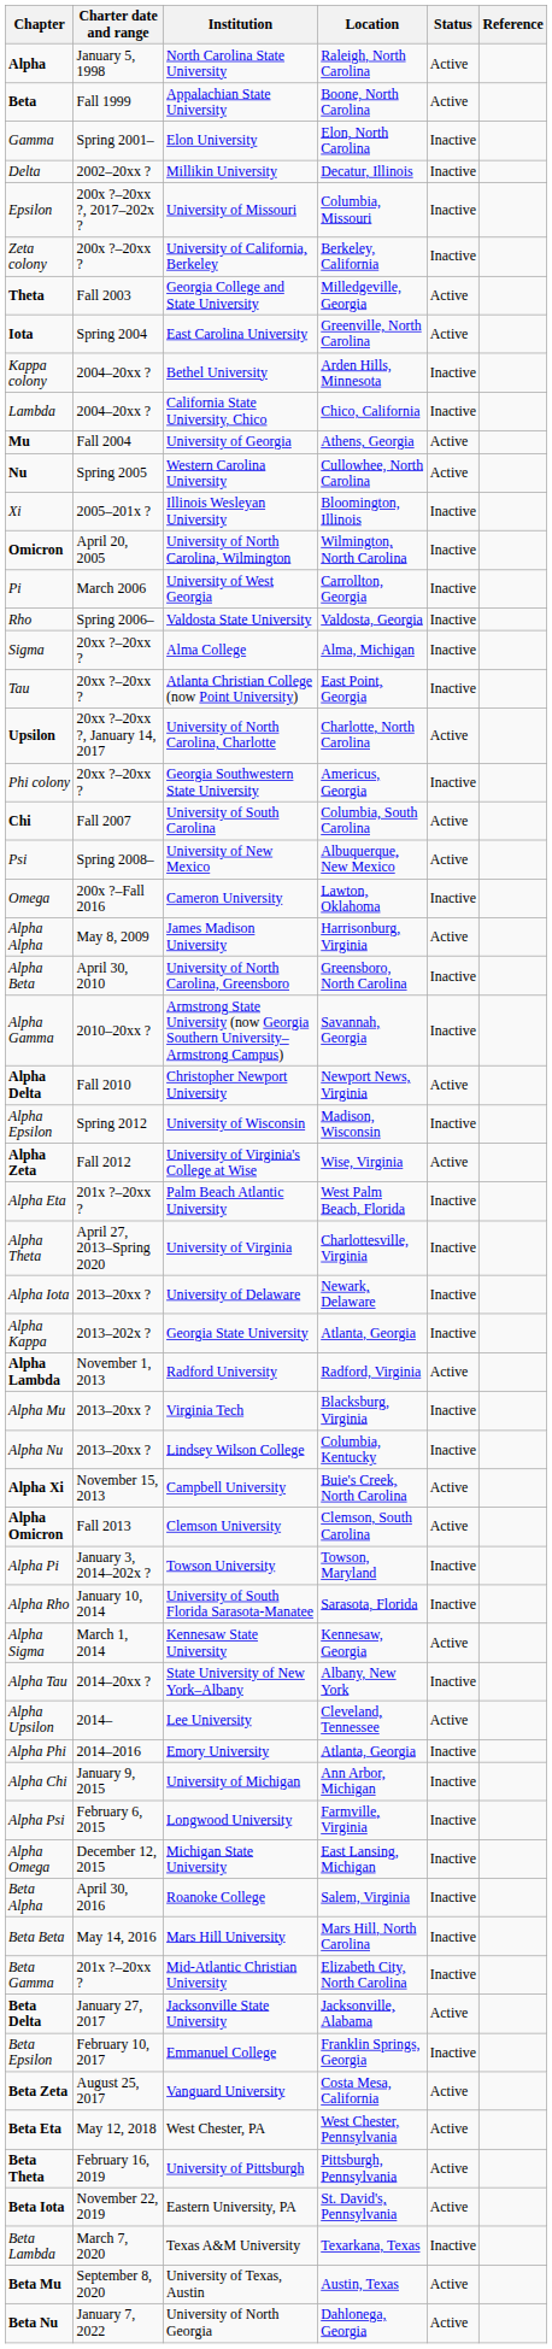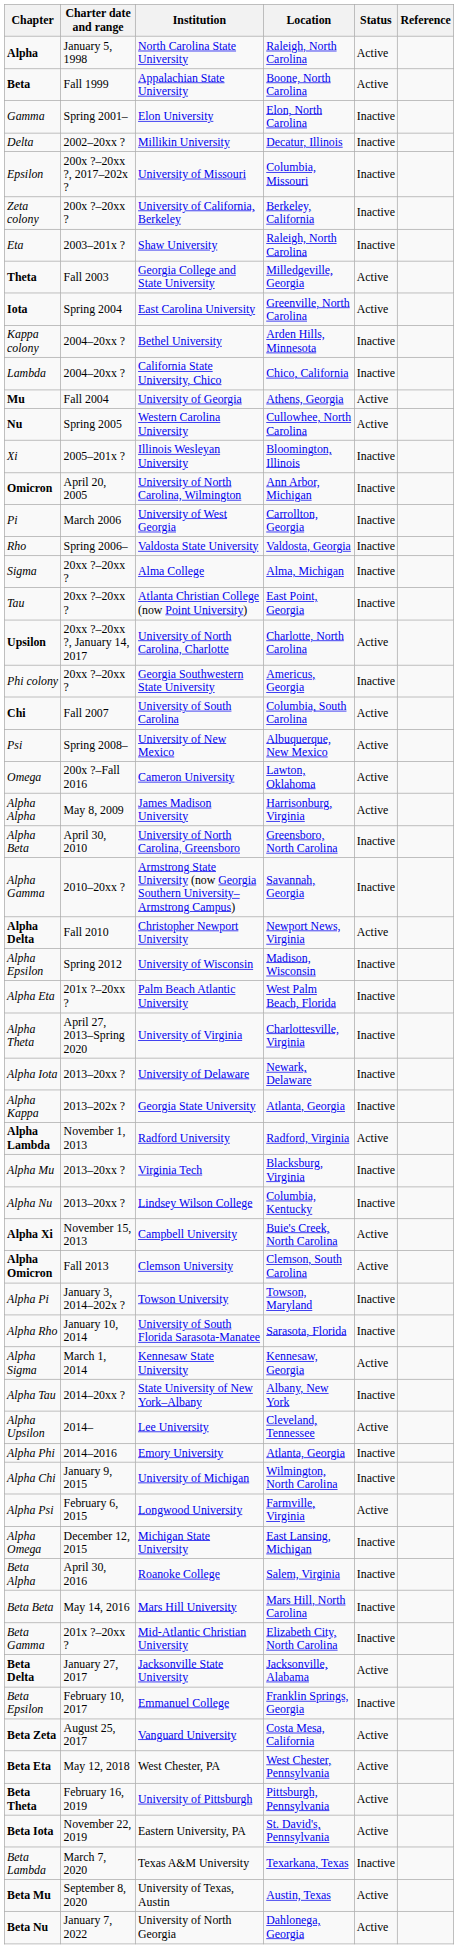+ row: Eta | 2003–201x ? | Shaw University | Raleigh, North Carolina | Inactive
Omicron | Location: Wilmington, North Carolina -> Ann Arbor, Michigan
Omega | Status: Inactive -> Active
- row: Alpha Zeta | Fall 2012 | University of Virginia's College at Wise | Wise, Virginia | Active
Alpha Chi | Location: Ann Arbor, Michigan -> Wilmington, North Carolina
Alpha Psi | Status: Inactive -> Active
